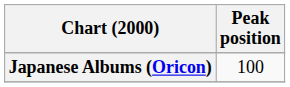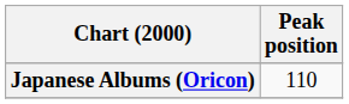Japanese Albums (Oricon) | Peak position: 100 -> 110
